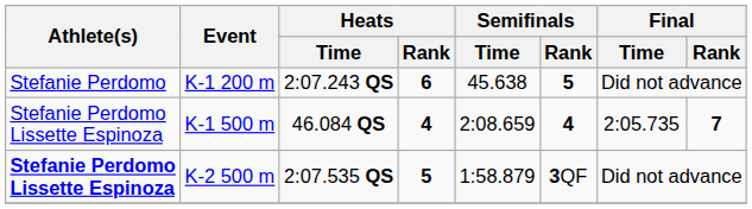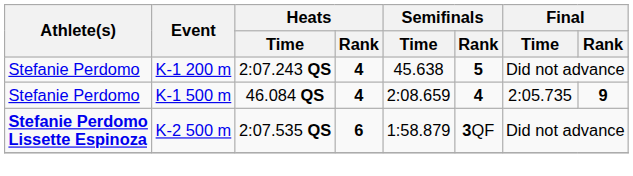K-1 200 m | Heats / Rank: 6 -> 4
K-1 500 m | Athlete(s): Stefanie Perdomo Lissette Espinoza -> Stefanie Perdomo
K-1 500 m | Final / Rank: 7 -> 9
K-2 500 m | Heats / Rank: 5 -> 6
